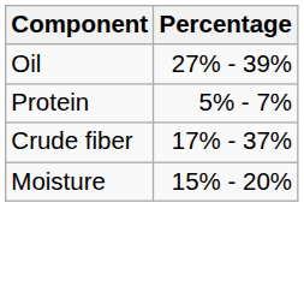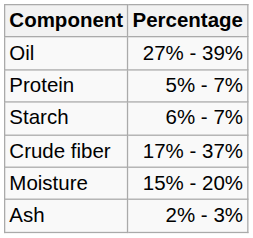+ row: Starch | 6% - 7%
+ row: Ash | 2% - 3%
